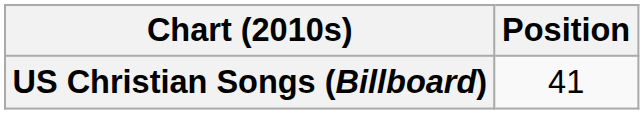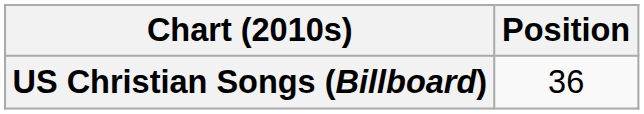US Christian Songs (Billboard) | Position: 41 -> 36
